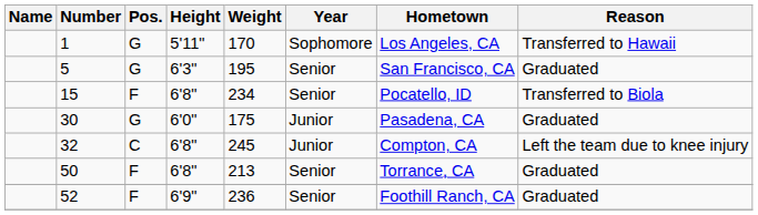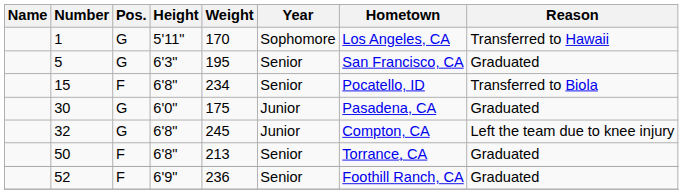32 | Pos.: C -> G
